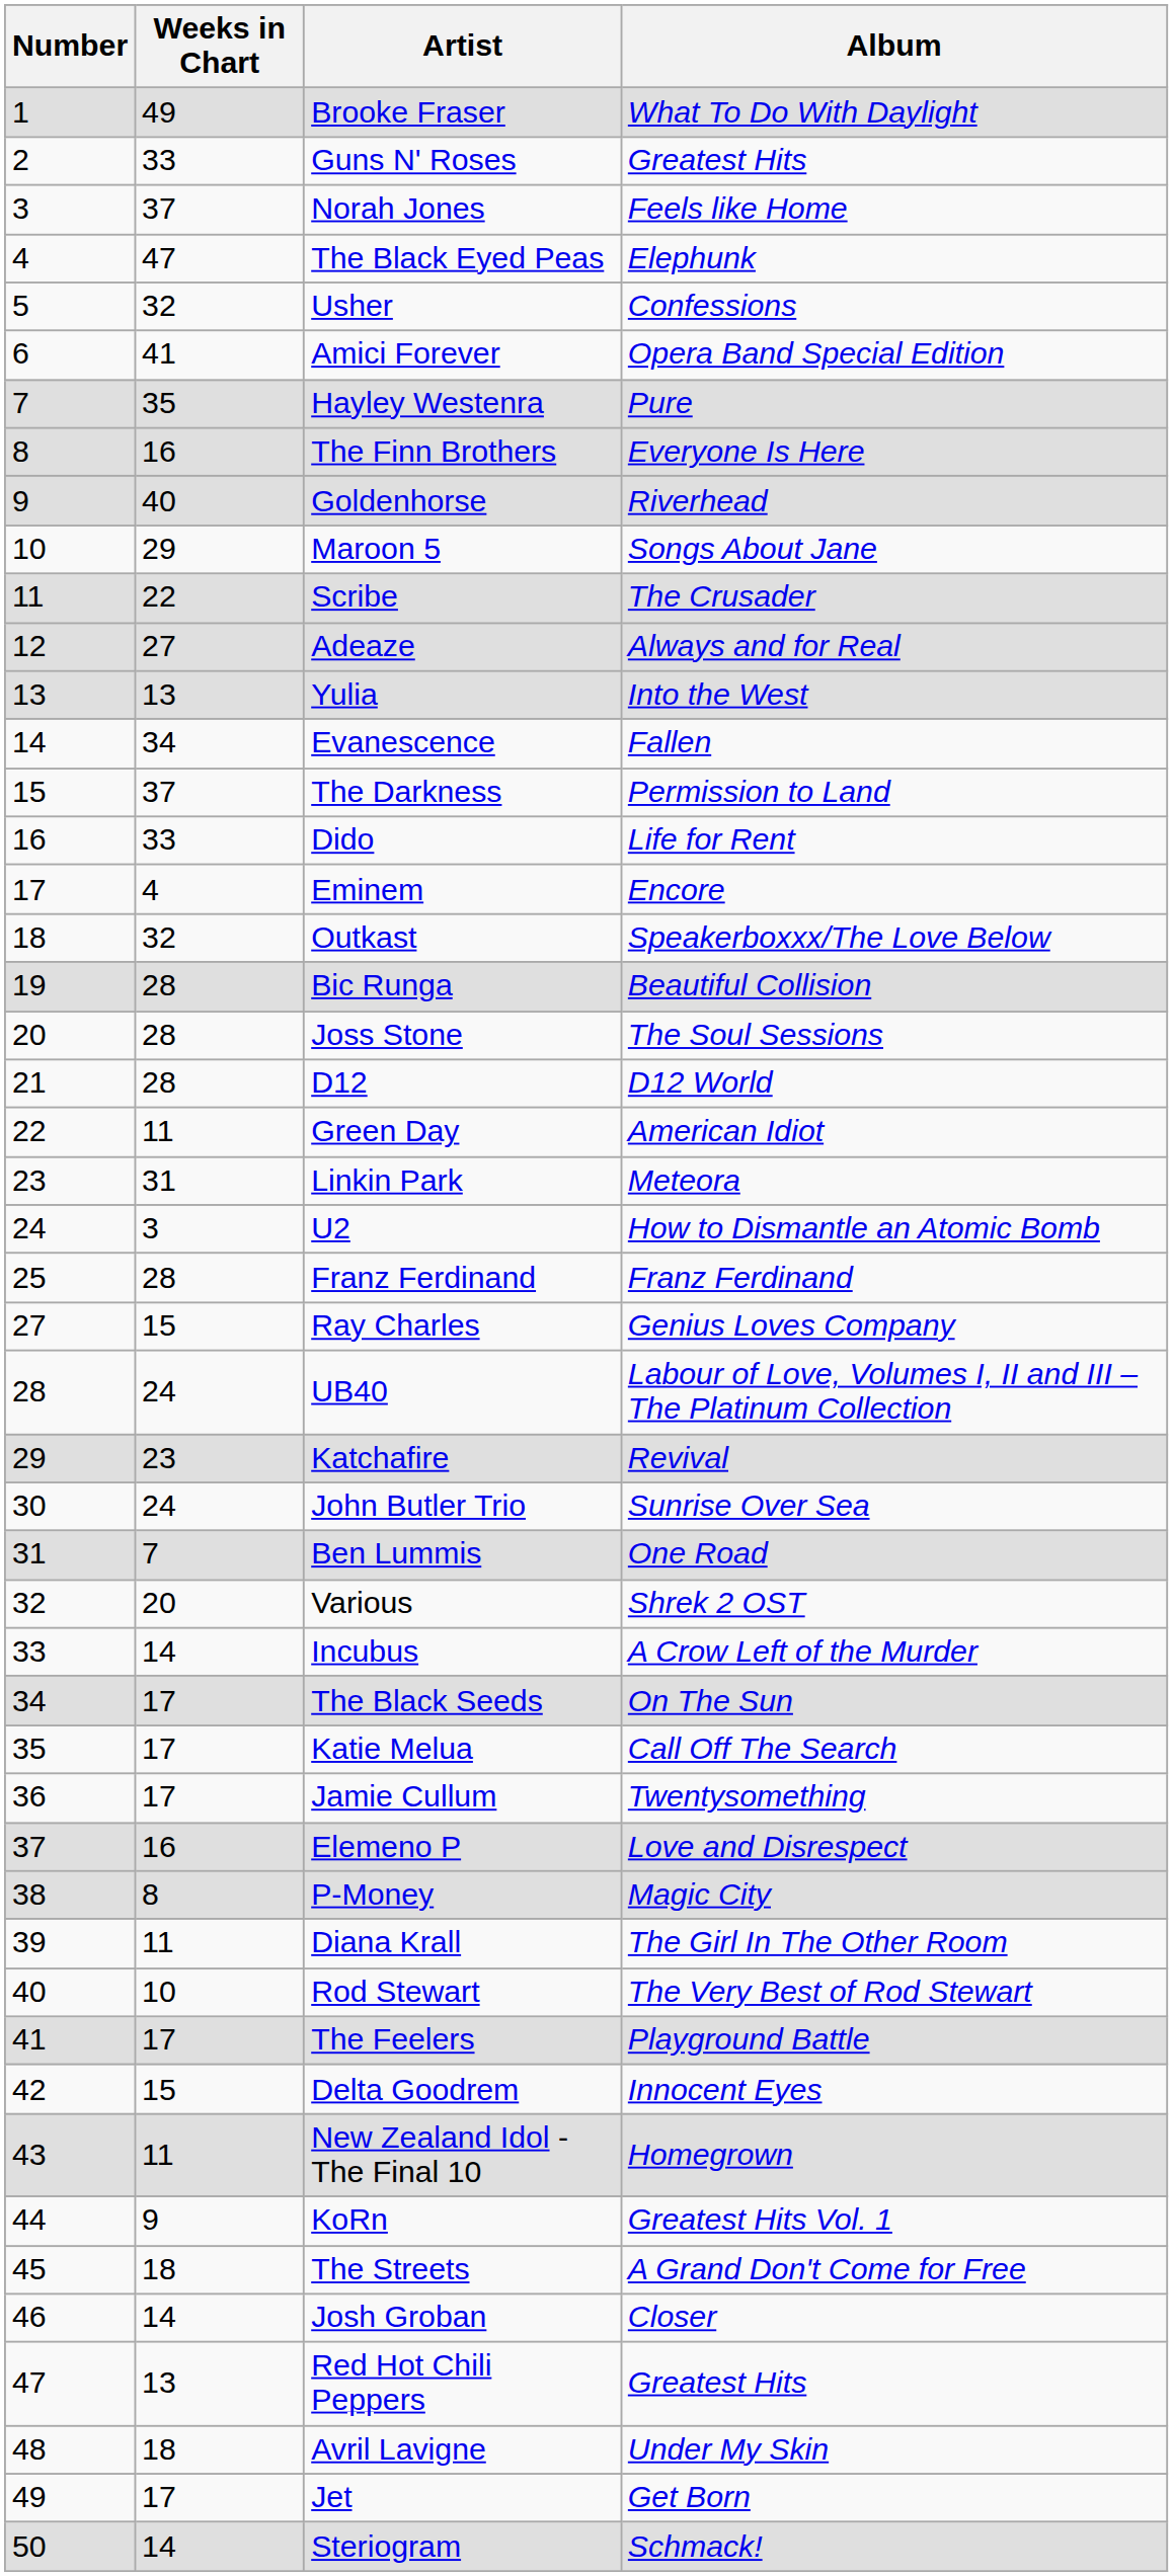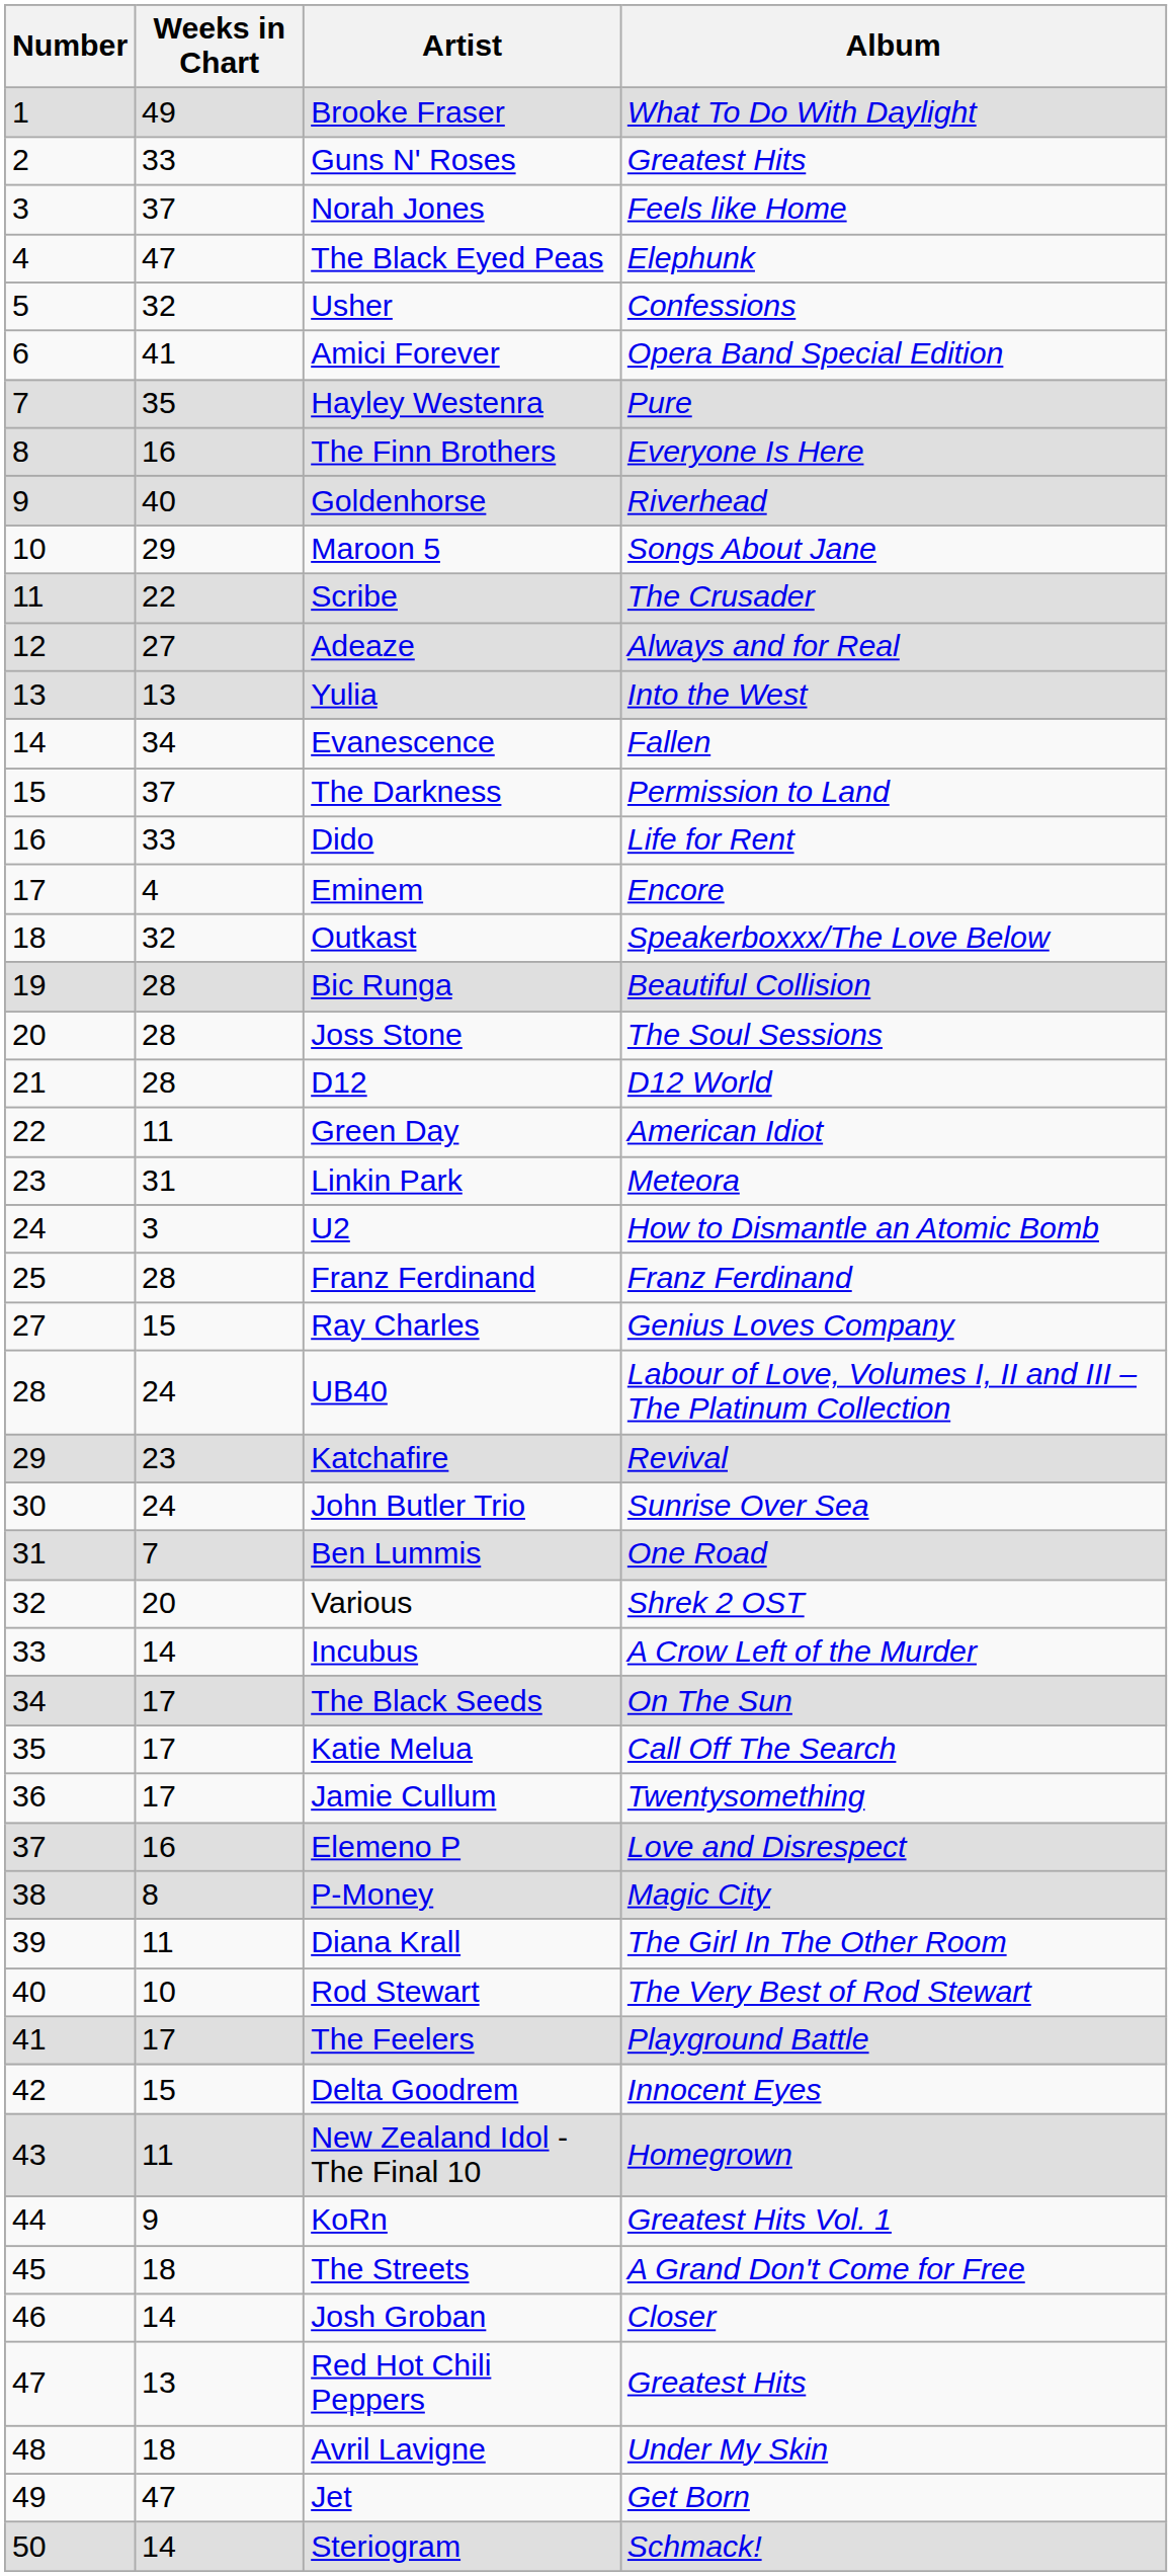Jet | Weeks in Chart: 17 -> 47
